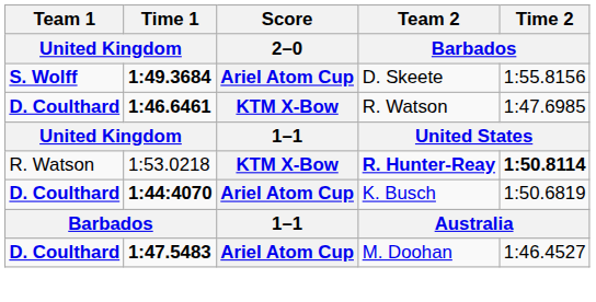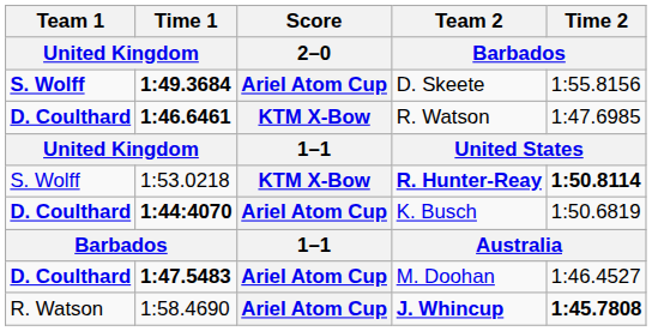R. Hunter-Reay | Team 1 / United Kingdom: R. Watson -> S. Wolff
+ row: R. Watson | 1:58.4690 | Ariel Atom Cup | J. Whincup | 1:45.7808
